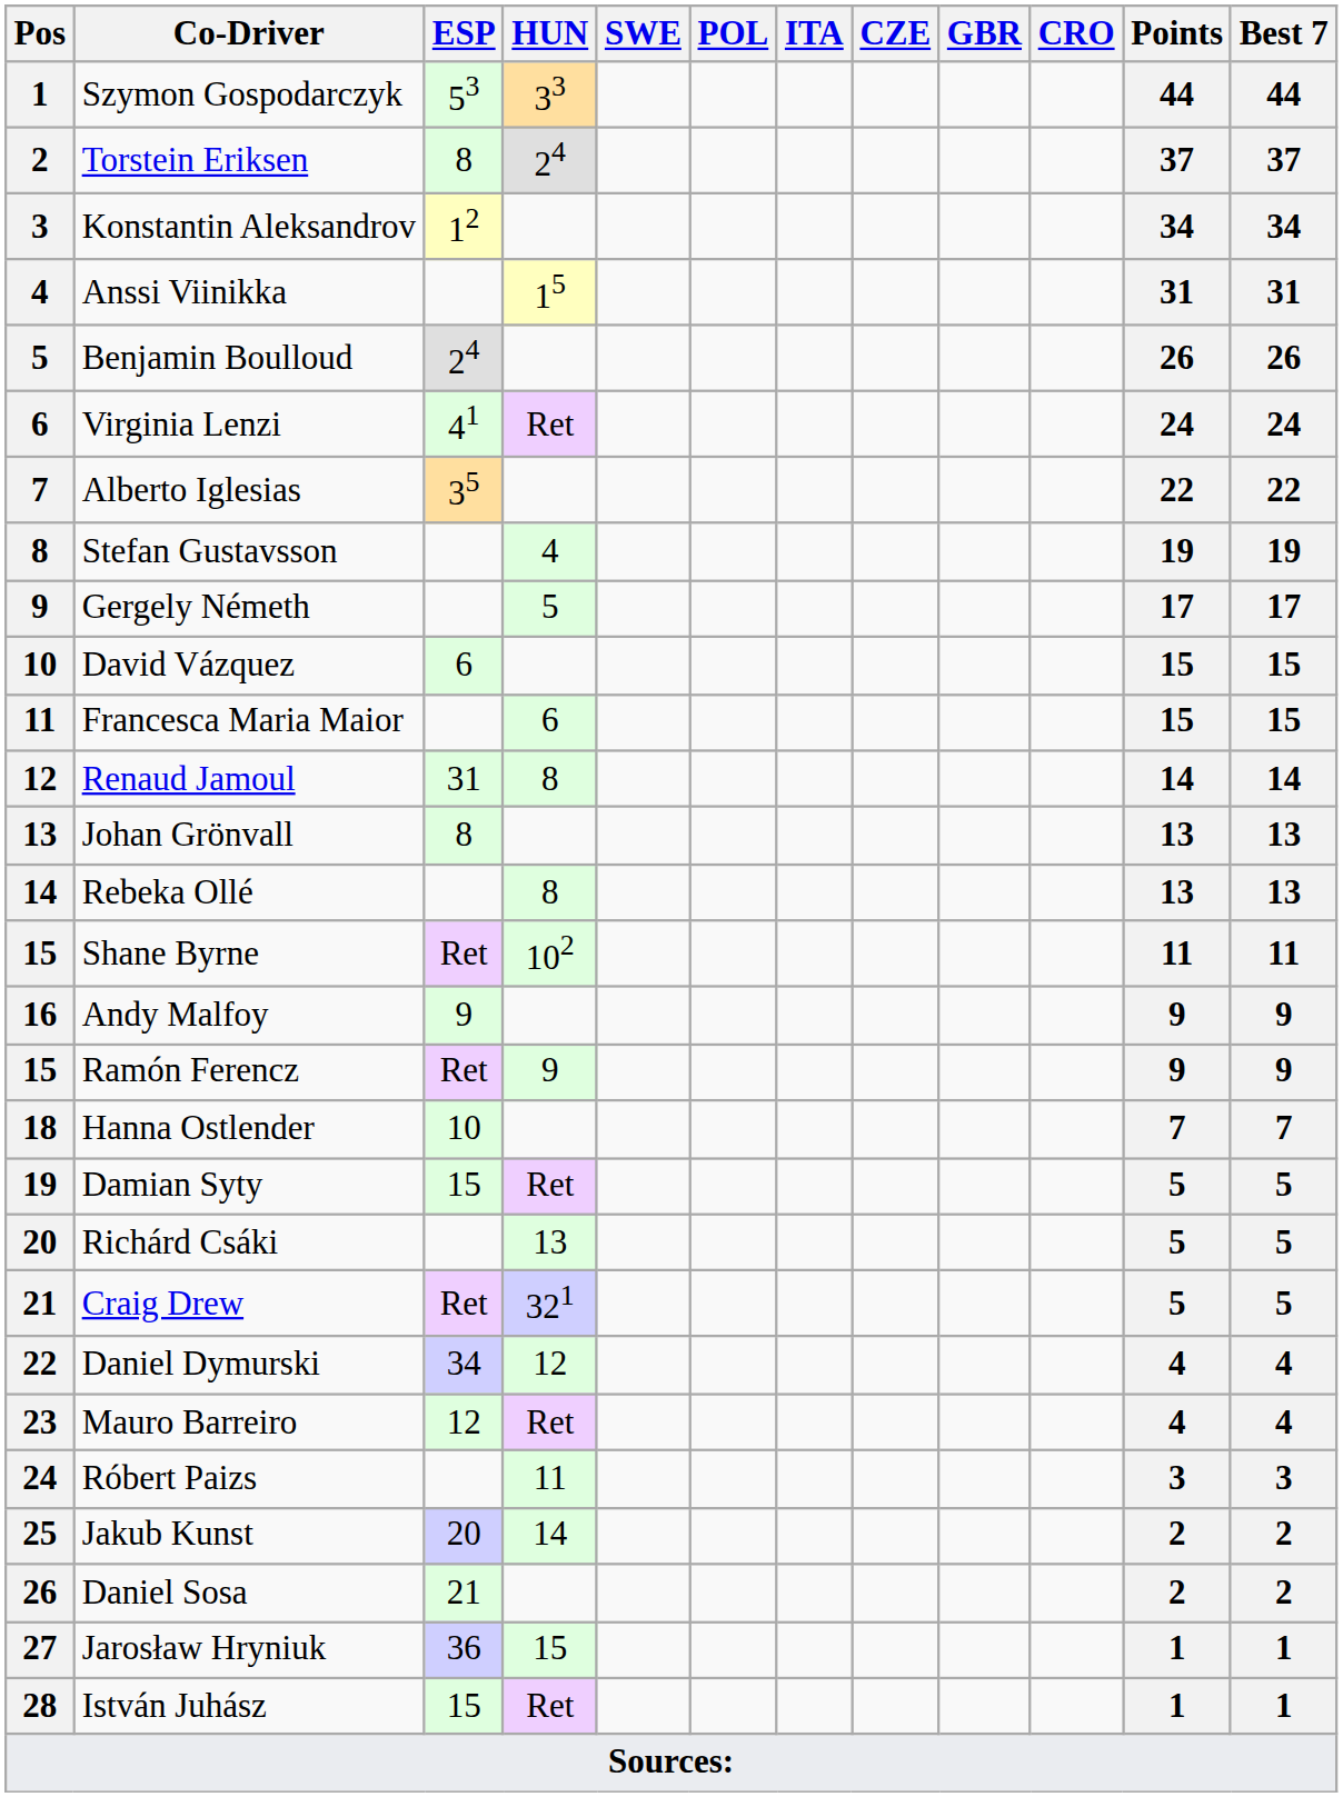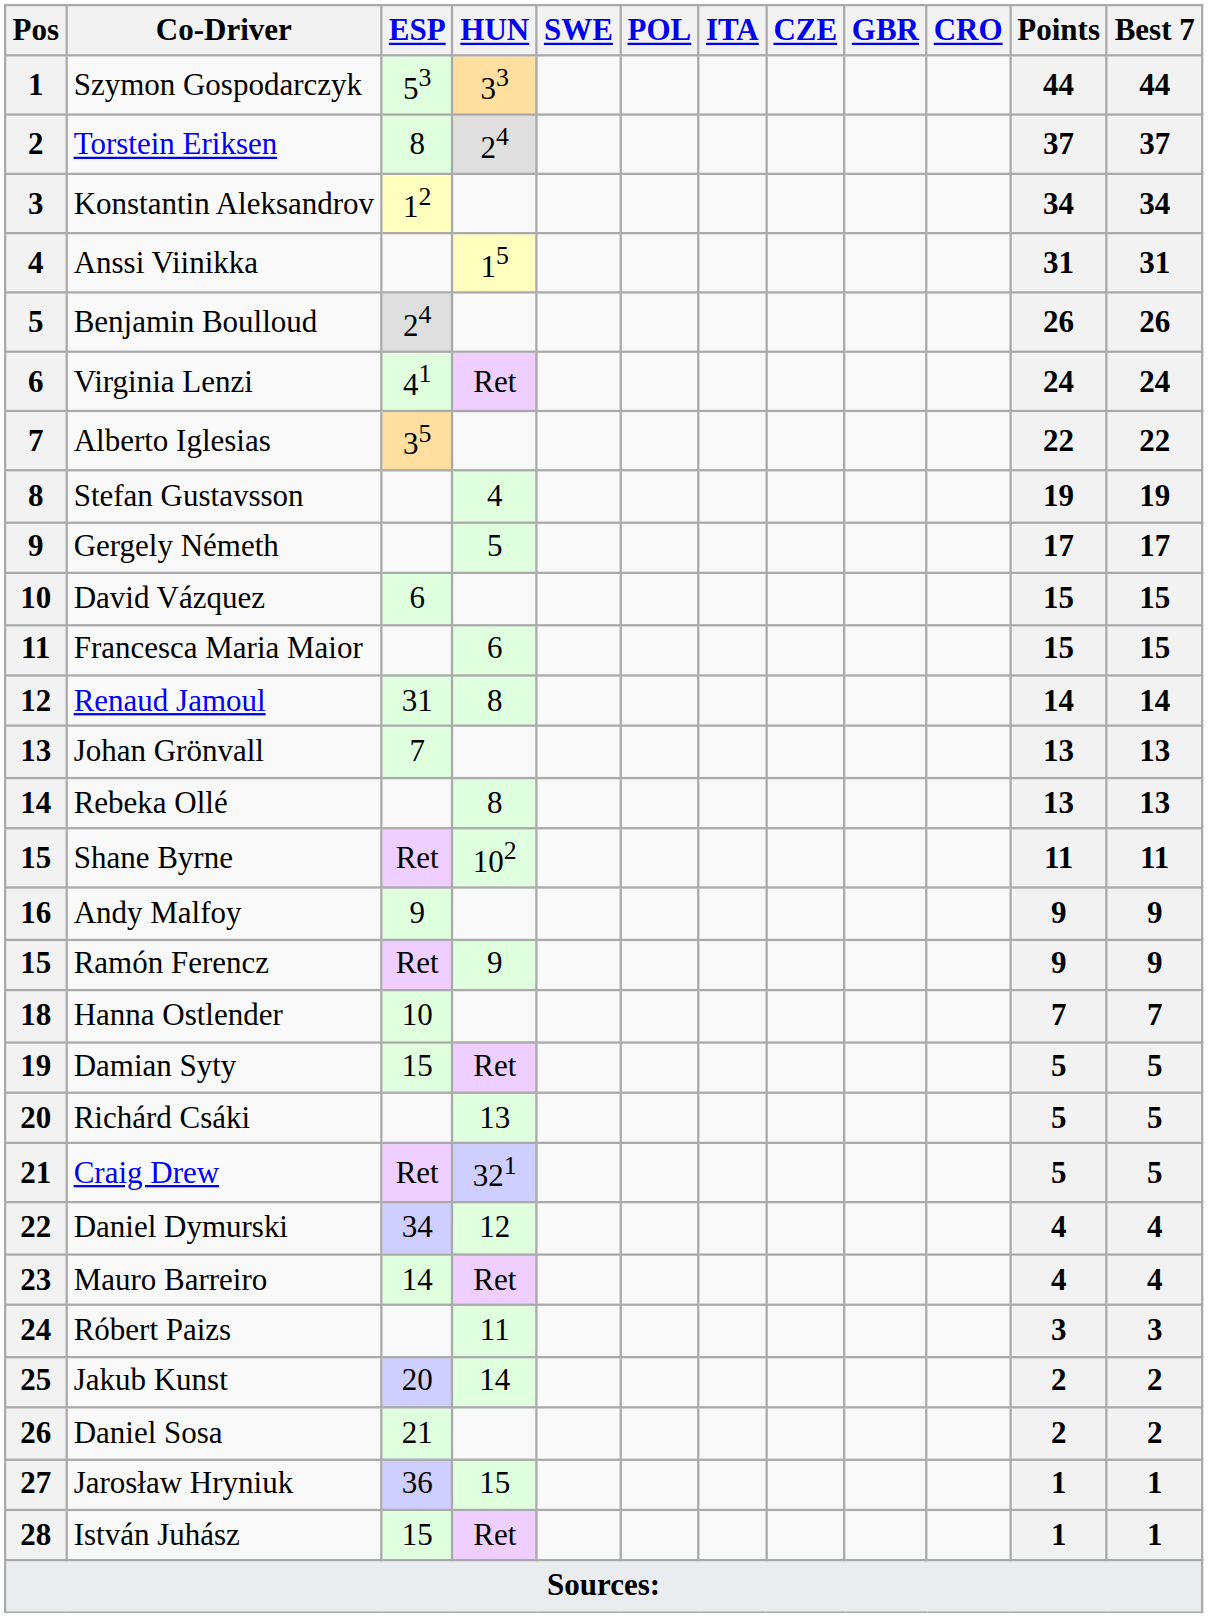Johan Grönvall | ESP: 8 -> 7
Mauro Barreiro | ESP: 12 -> 14
